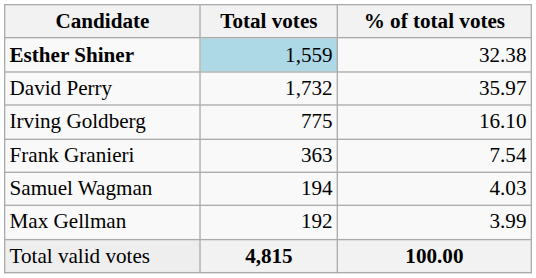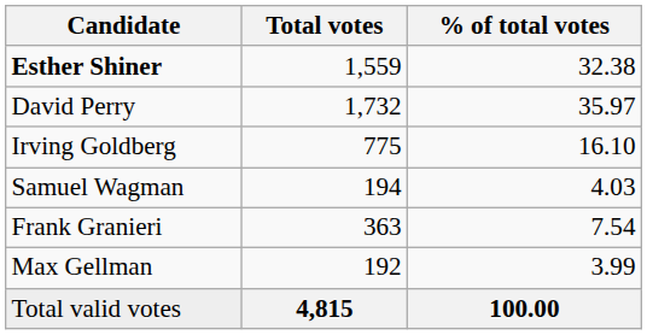Esther Shiner | Total votes: lightblue background -> no background
rows swapped: Frank Granieri <-> Samuel Wagman
